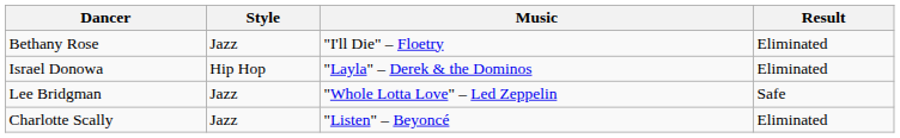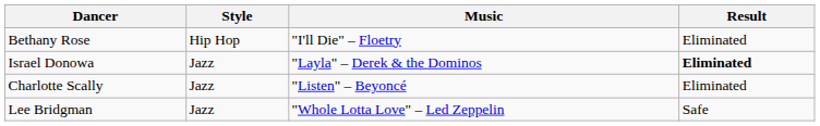Bethany Rose | Style: Jazz -> Hip Hop
Israel Donowa | Style: Hip Hop -> Jazz
Israel Donowa | Result: normal -> bold
rows swapped: Charlotte Scally <-> Lee Bridgman
